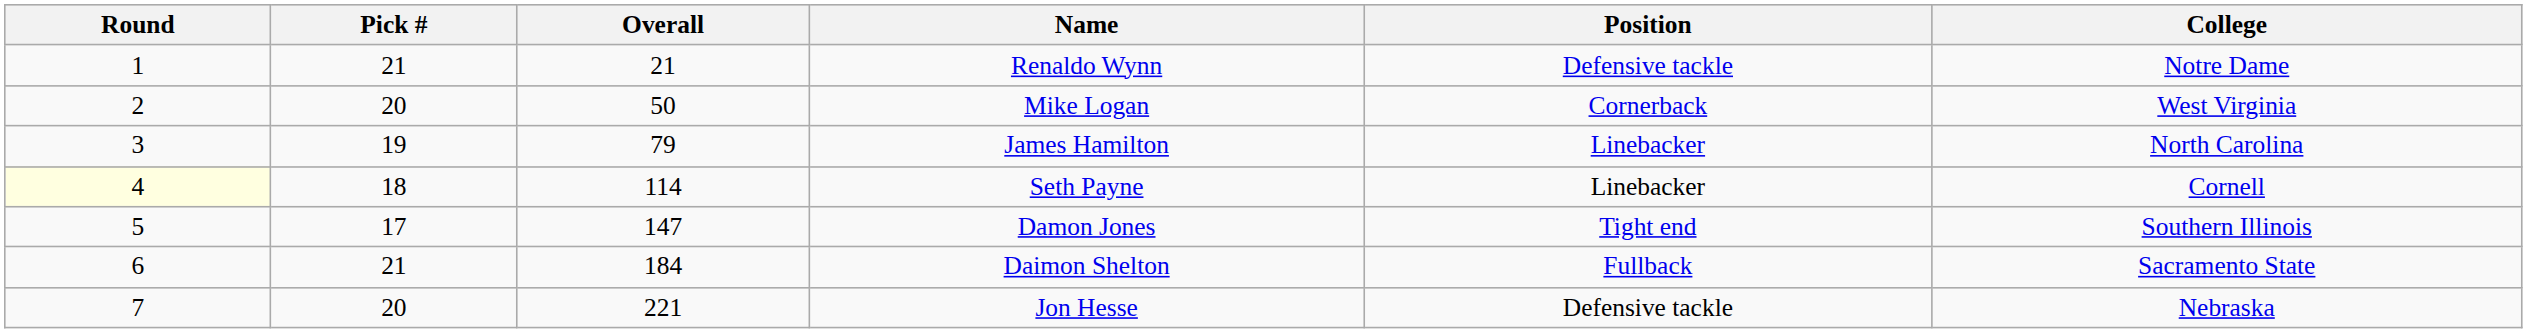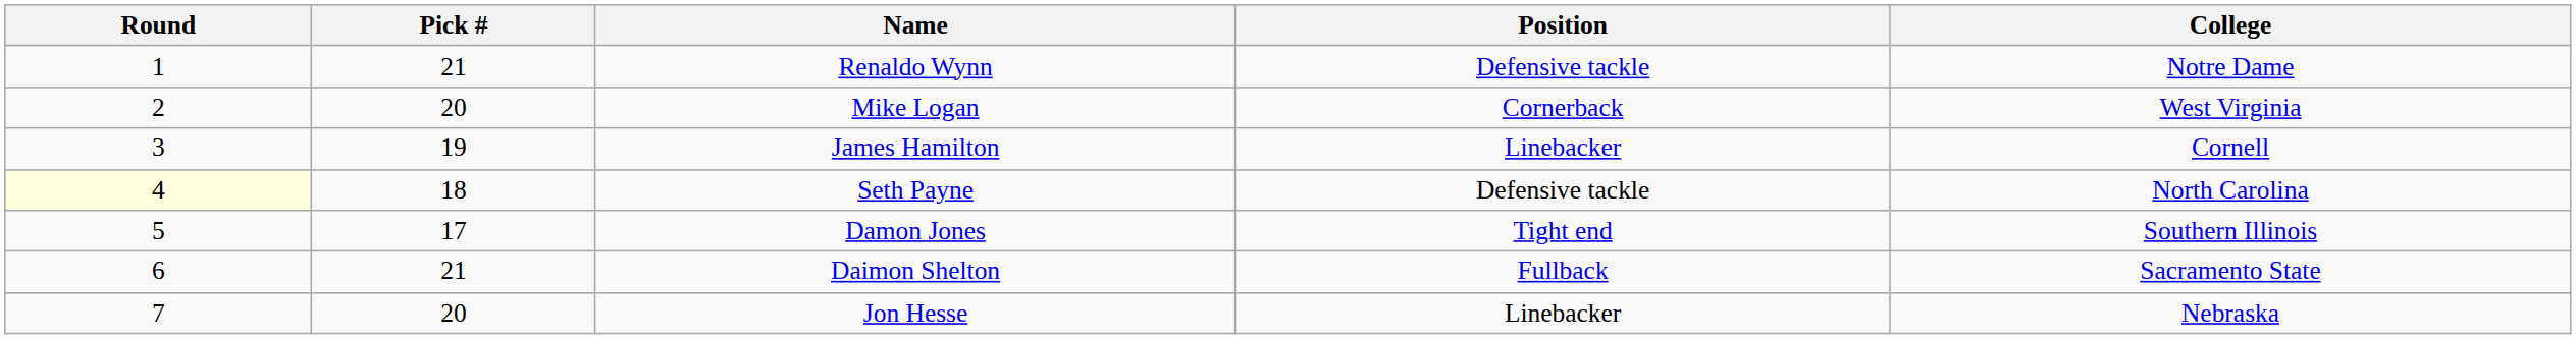- column: Overall | 21 | 50 | 79 | 114 | 147 | 184 | 221
James Hamilton | College: North Carolina -> Cornell
Seth Payne | Position: Linebacker -> Defensive tackle
Seth Payne | College: Cornell -> North Carolina
Jon Hesse | Position: Defensive tackle -> Linebacker
